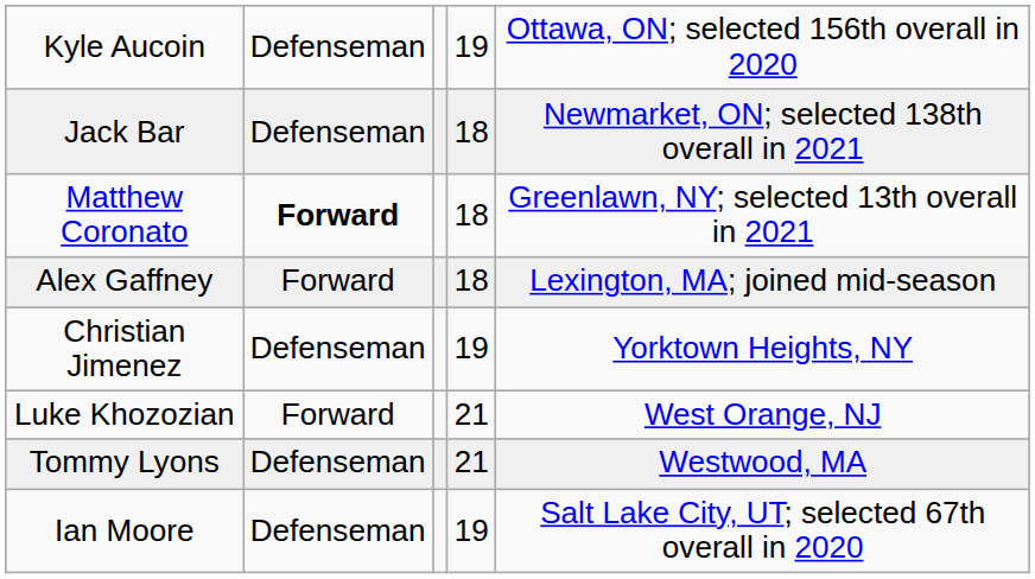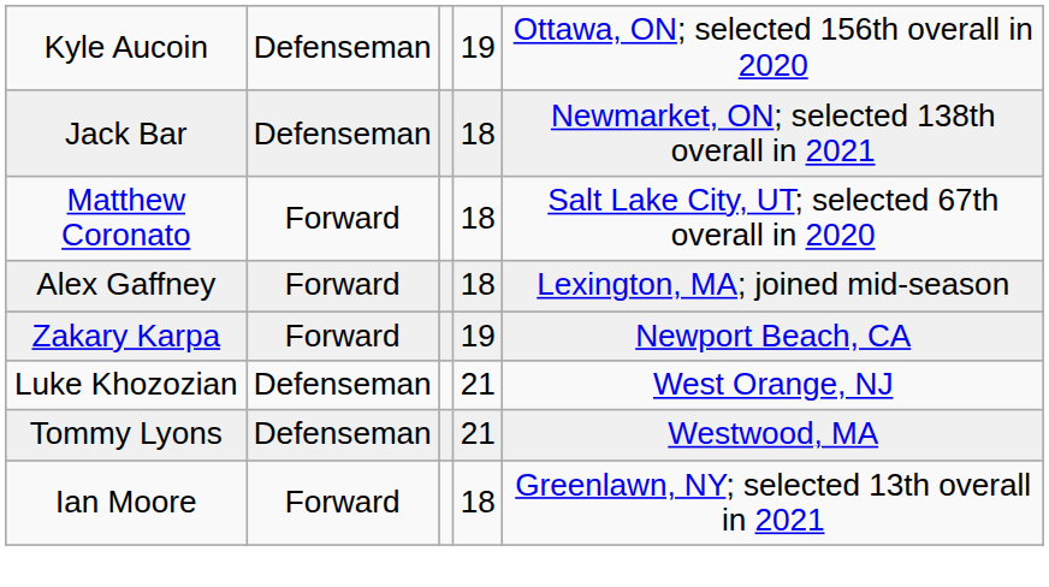Matthew Coronato | column 2: bold -> normal
Matthew Coronato | column 5: Greenlawn, NY; selected 13th overall in 2021 -> Salt Lake City, UT; selected 67th overall in 2020
- row: Christian Jimenez | Defenseman | 19 | Yorktown Heights, NY
+ row: Zakary Karpa | Forward | 19 | Newport Beach, CA
Luke Khozozian | column 2: Forward -> Defenseman
Ian Moore | column 2: Defenseman -> Forward
Ian Moore | column 4: 19 -> 18
Ian Moore | column 5: Salt Lake City, UT; selected 67th overall in 2020 -> Greenlawn, NY; selected 13th overall in 2021
